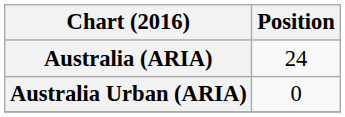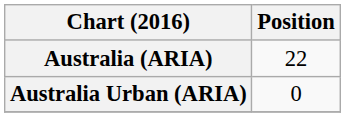Australia (ARIA) | Position: 24 -> 22
